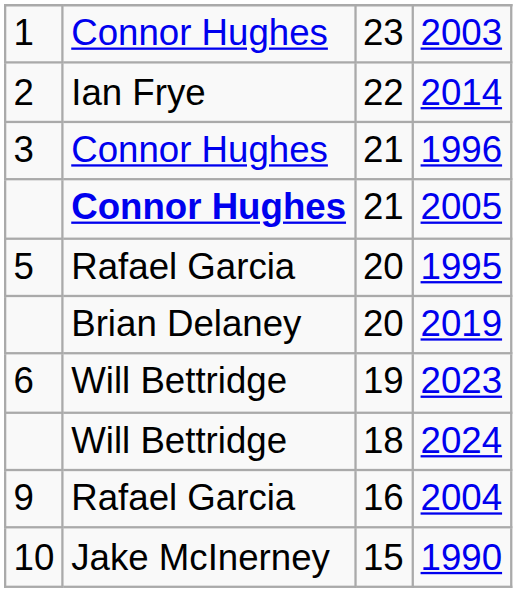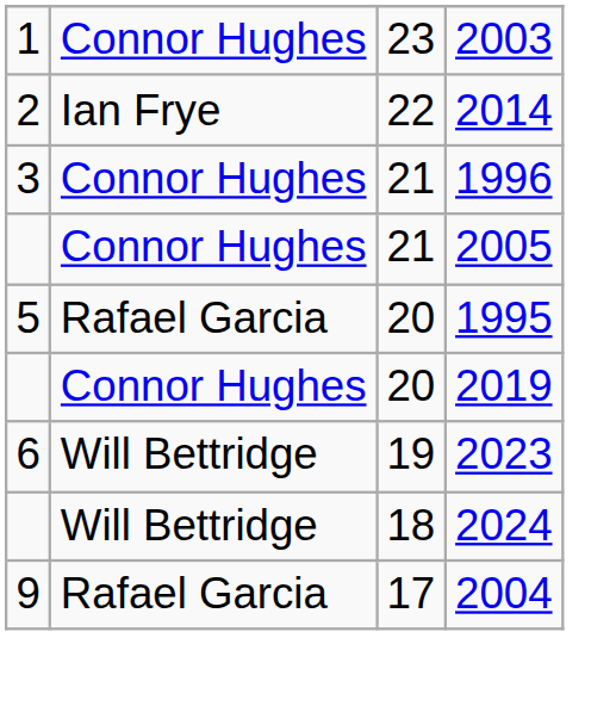2005 | column 2: bold -> normal
2019 | column 2: Brian Delaney -> Connor Hughes
2004 | column 3: 16 -> 17
- row: 10 | Jake McInerney | 15 | 1990
